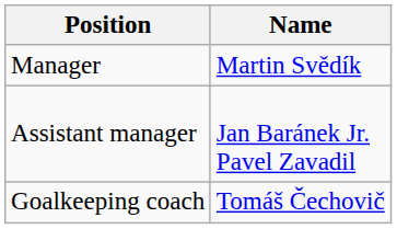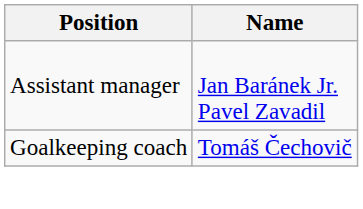- row: Manager | Martin Svědík
